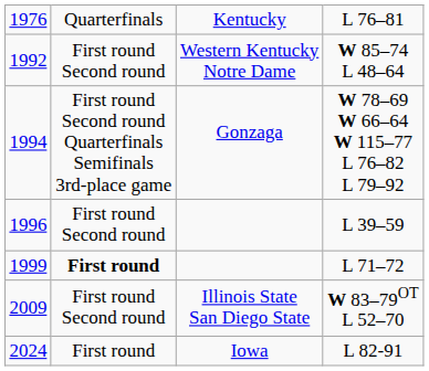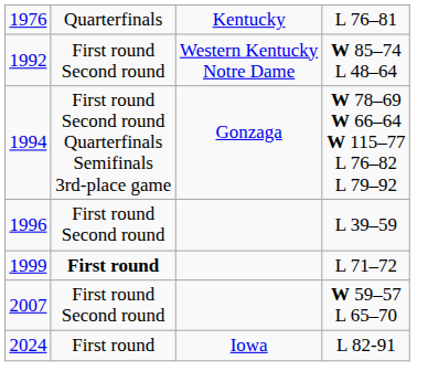+ row: 2007 | First round Second round | W 59–57 L 65–70
- row: 2009 | First round Second round | Illinois State San Diego State | W 83–79OT L 52–70
